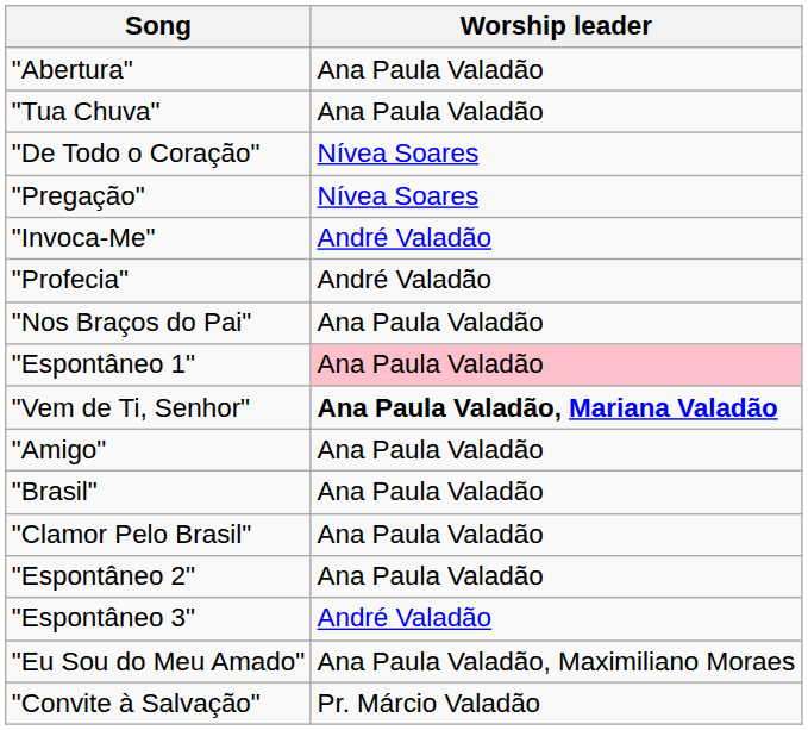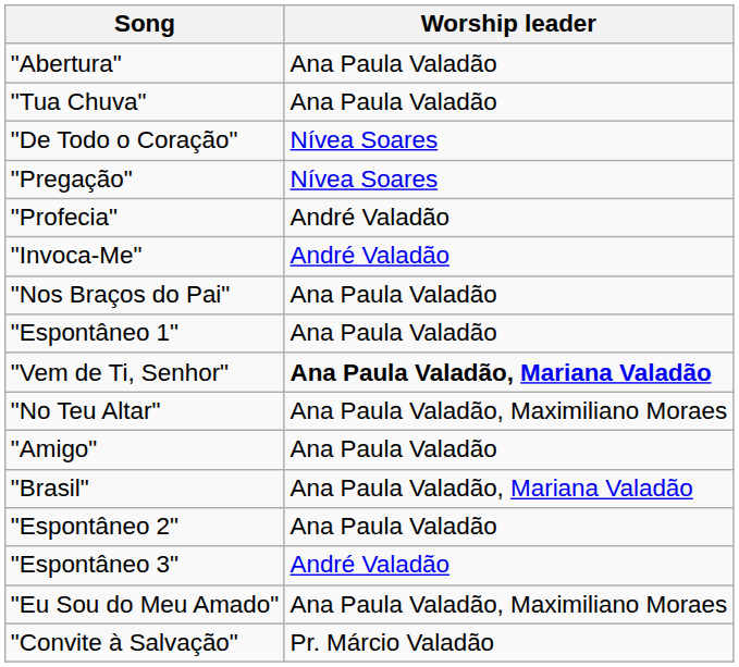rows swapped: "Invoca-Me" <-> "Profecia"
"Espontâneo 1" | Worship leader: pink background -> no background
+ row: "No Teu Altar" | Ana Paula Valadão, Maximiliano Moraes
"Brasil" | Worship leader: Ana Paula Valadão -> Ana Paula Valadão, Mariana Valadão
- row: "Clamor Pelo Brasil" | Ana Paula Valadão
